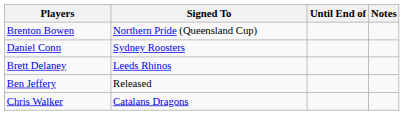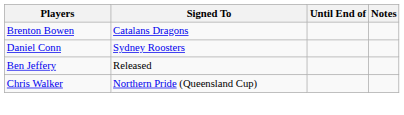Brenton Bowen | Signed To: Northern Pride (Queensland Cup) -> Catalans Dragons
- row: Brett Delaney | Leeds Rhinos
Chris Walker | Signed To: Catalans Dragons -> Northern Pride (Queensland Cup)
